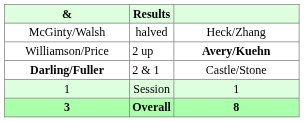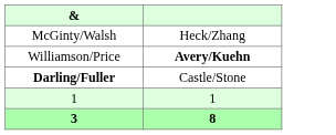- column: Results | halved | 2 up | 2 & 1 | Session | Overall
